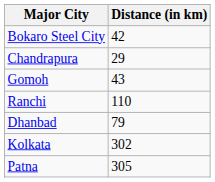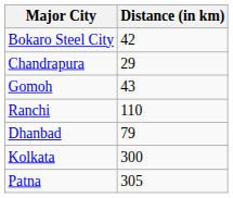Kolkata | Distance (in km): 302 -> 300
